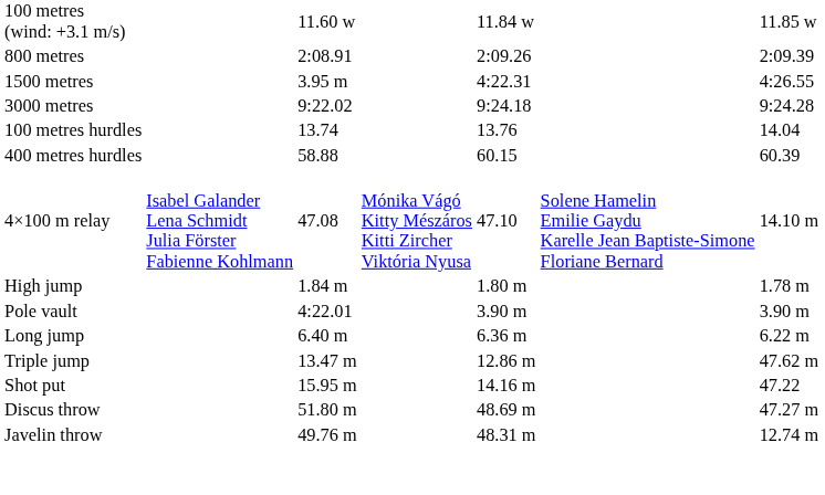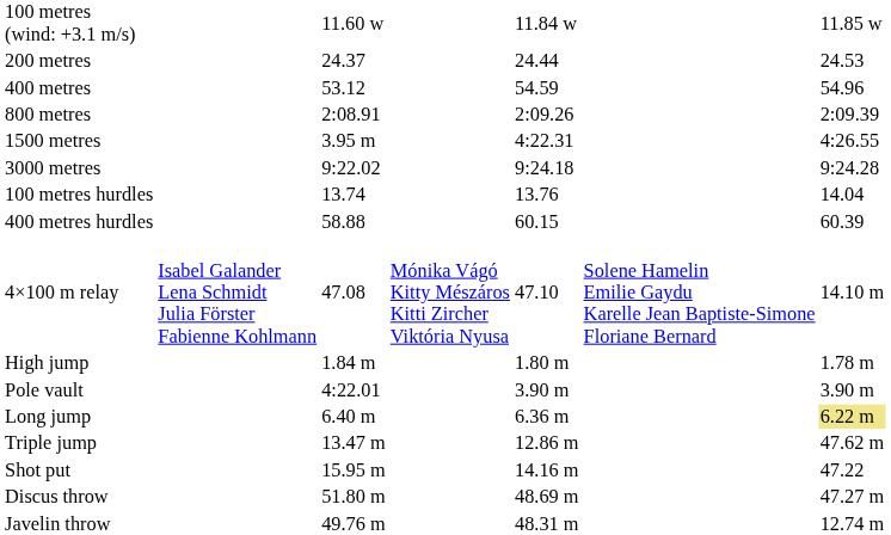+ row: 200 metres | 24.37 | 24.44 | 24.53
+ row: 400 metres | 53.12 | 54.59 | 54.96
Long jump | column 7: no background -> khaki background
